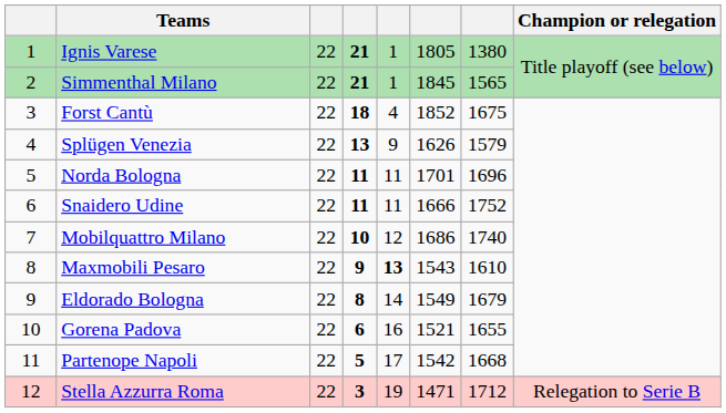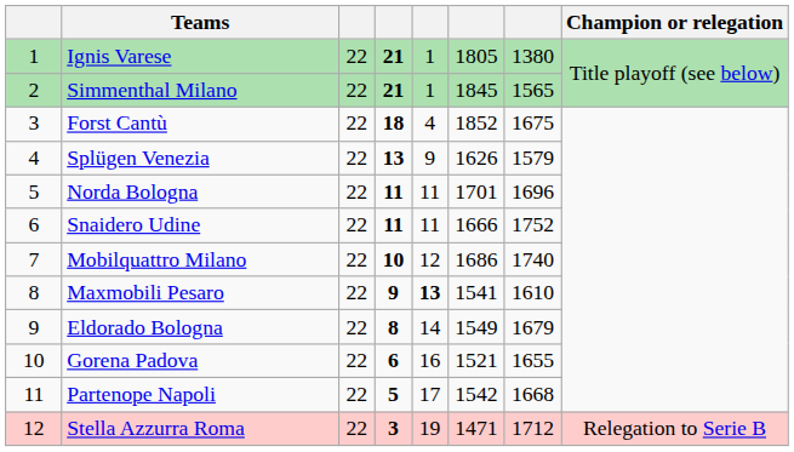Maxmobili Pesaro | column 6: 1543 -> 1541
